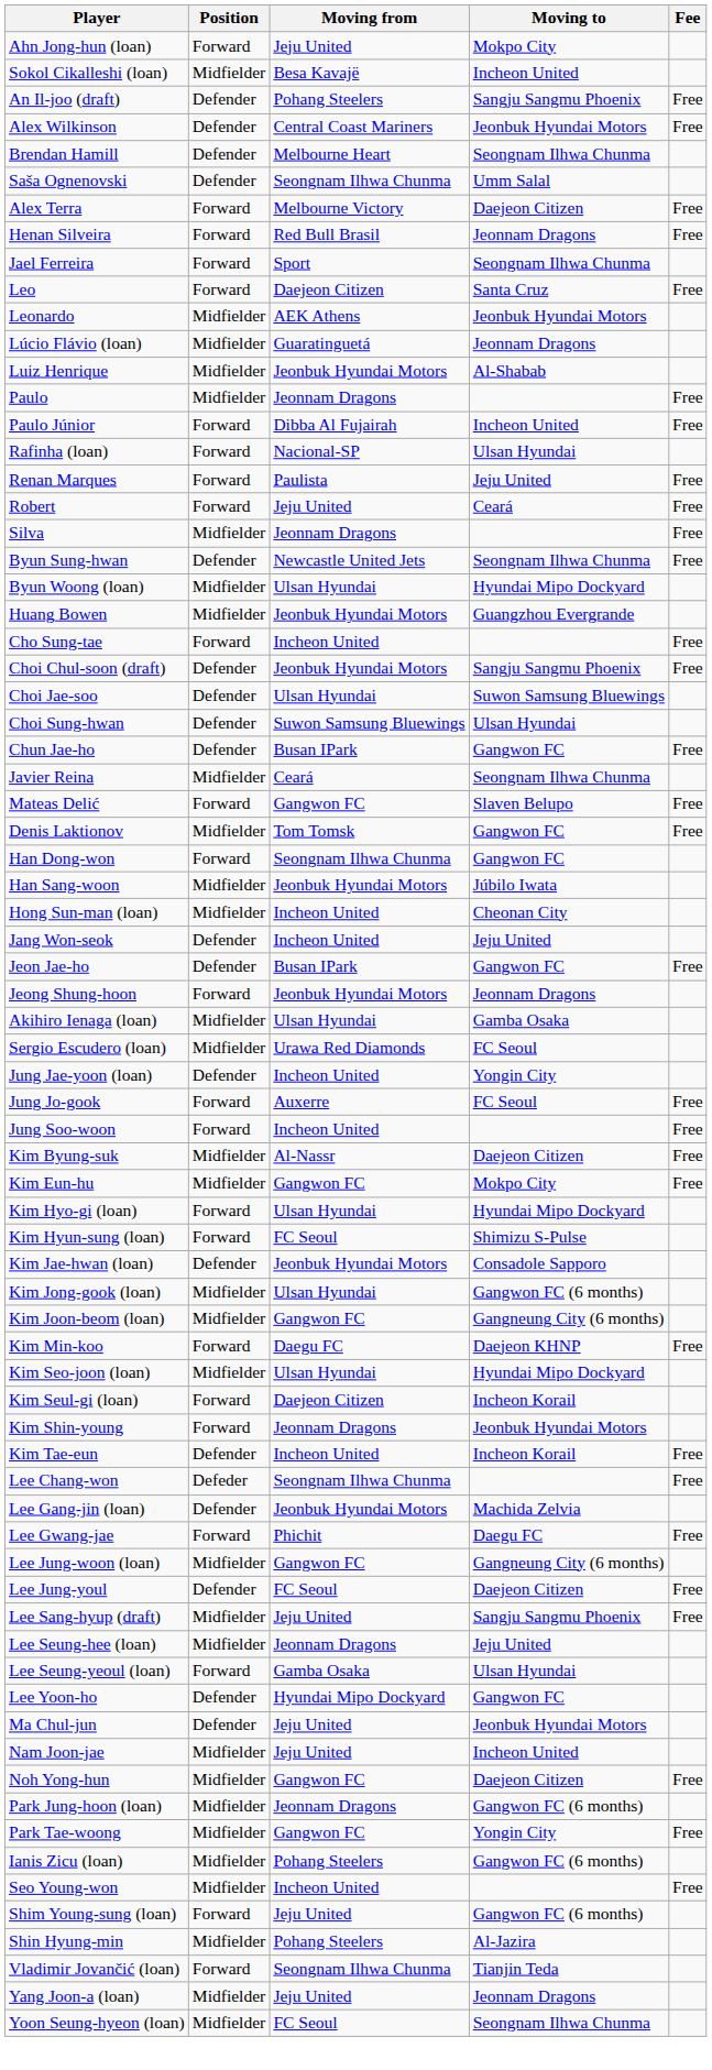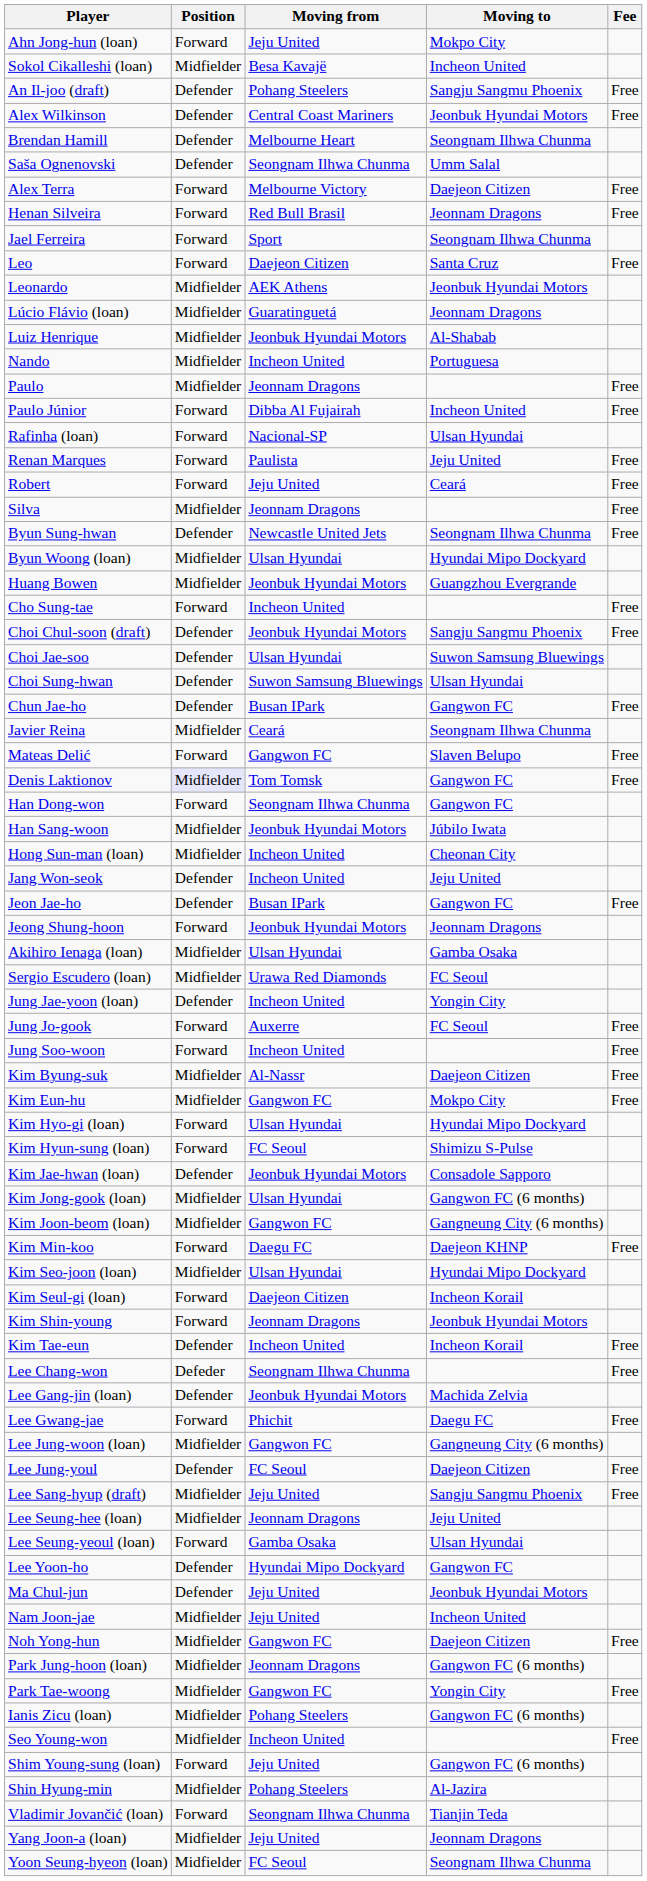+ row: Nando | Midfielder | Incheon United | Portuguesa
Denis Laktionov | Position: no background -> lavender background
